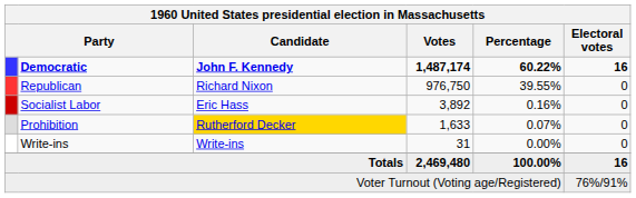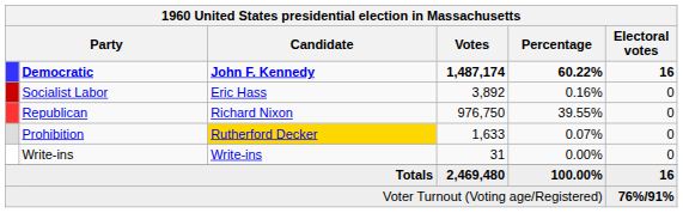rows swapped: Republican <-> Socialist Labor
Voter Turnout (Voting age/Registered) | Electoral votes: normal -> bold
